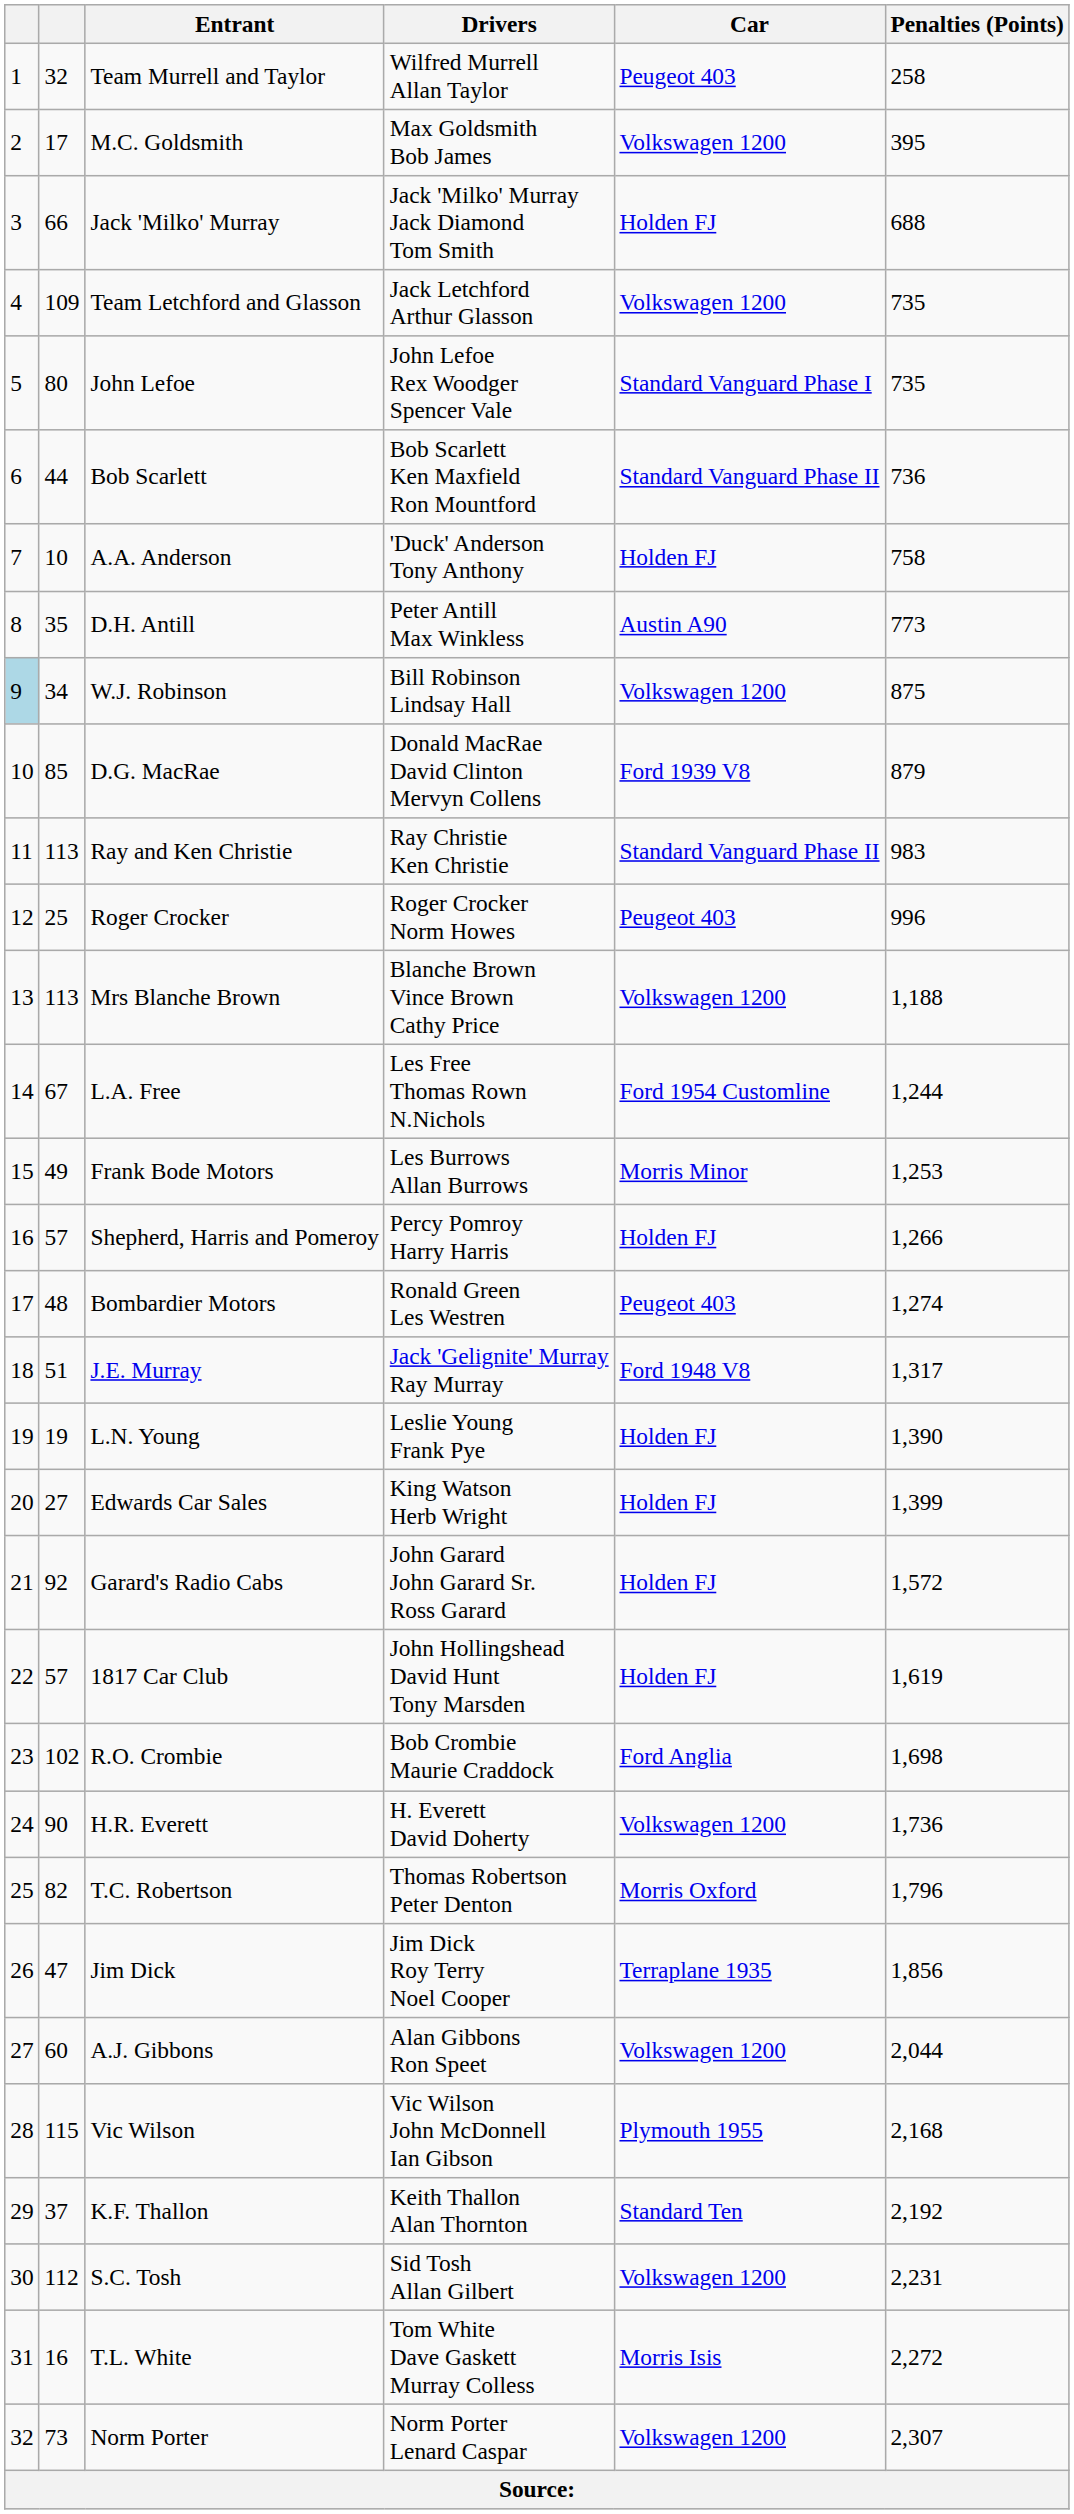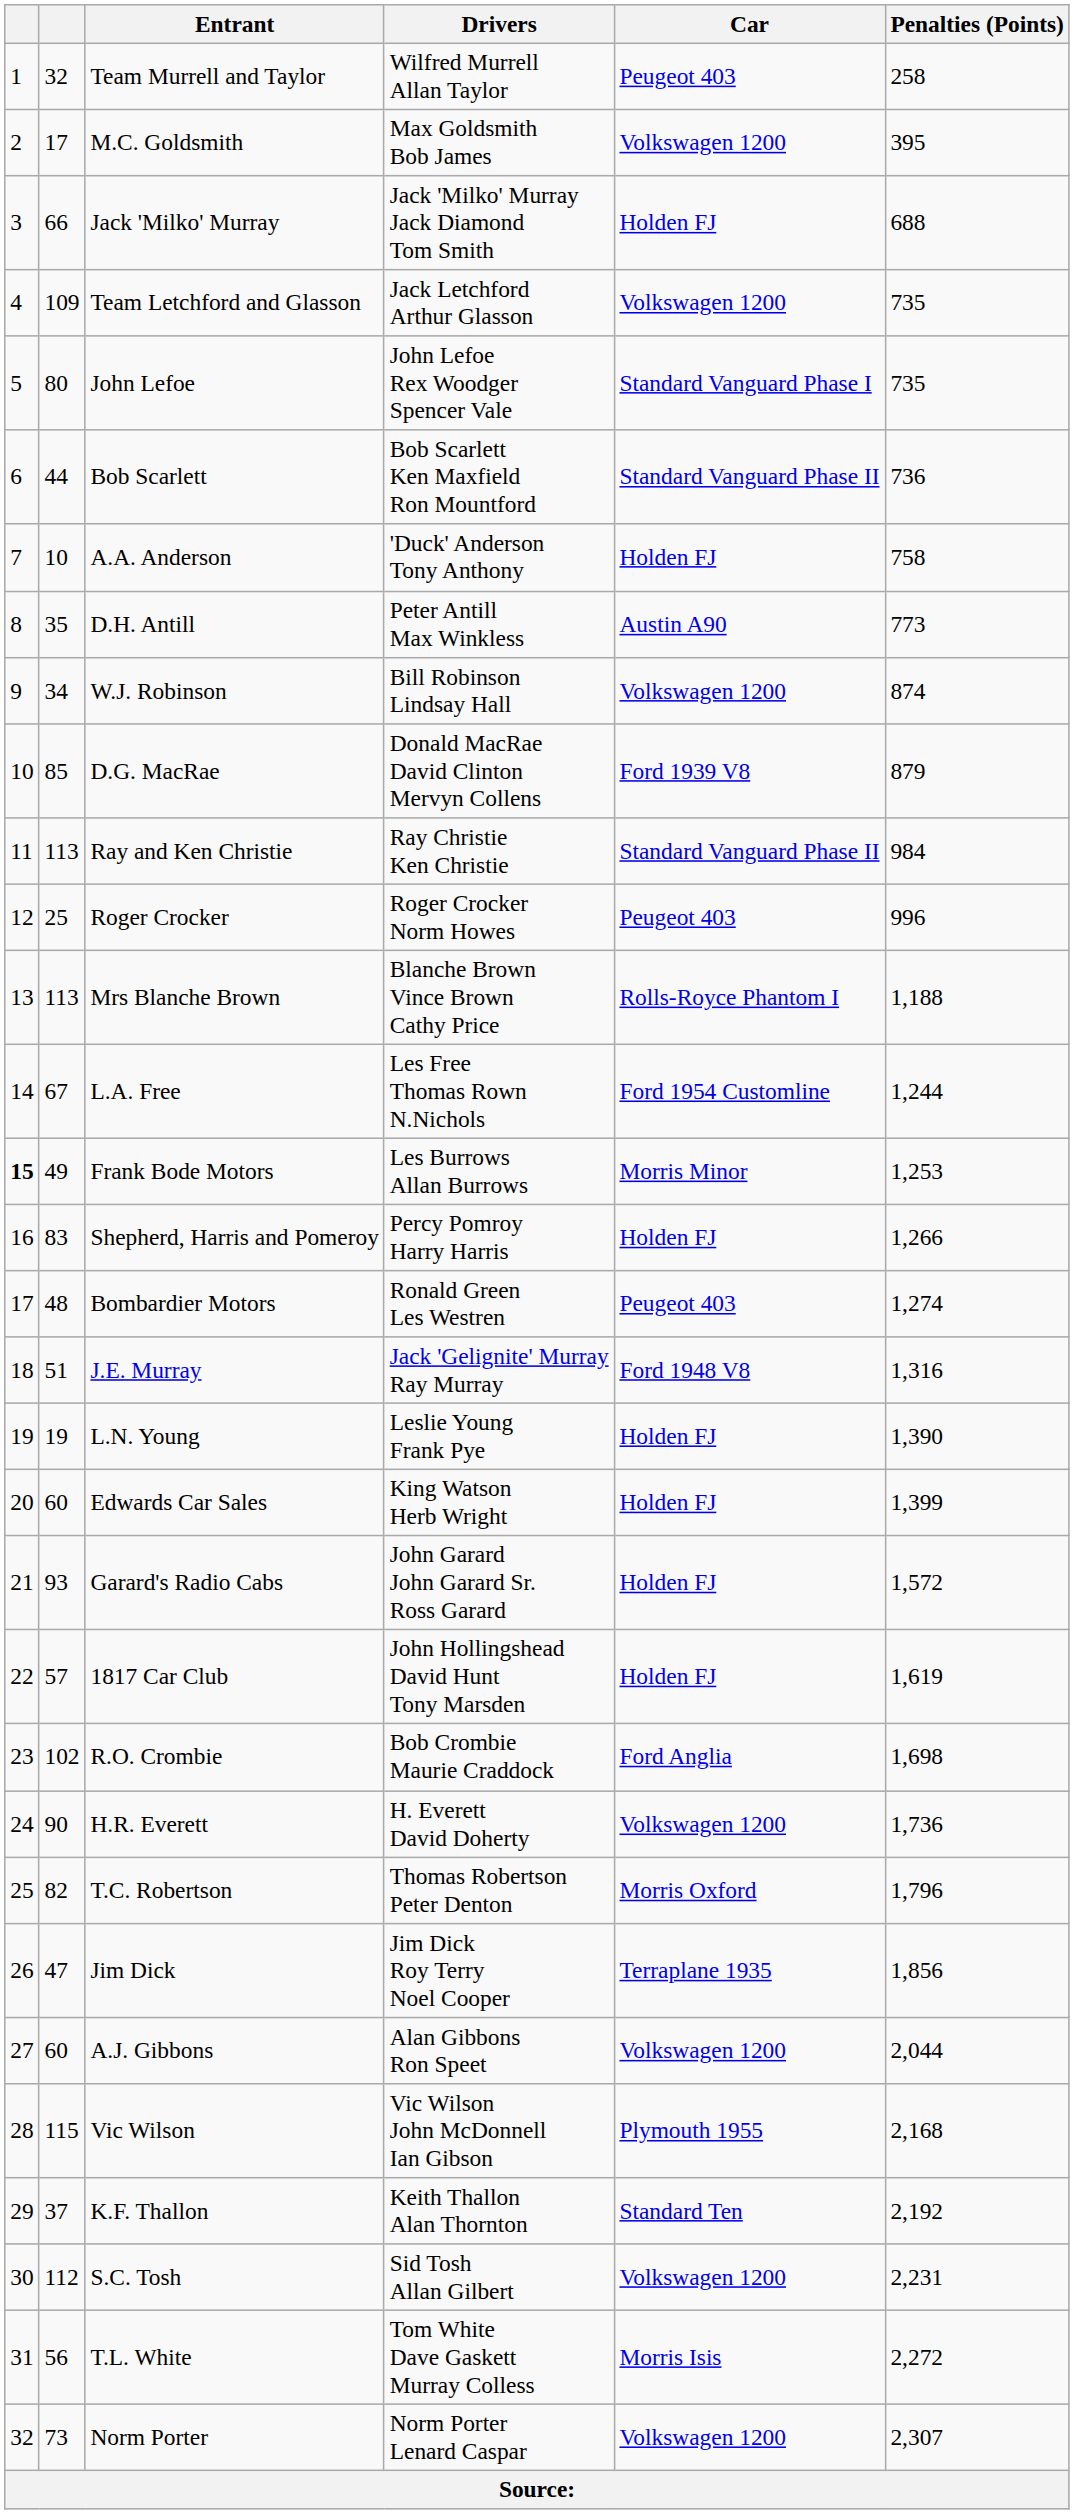W.J. Robinson | column 1: lightblue background -> no background
W.J. Robinson | Penalties (Points): 875 -> 874
Ray and Ken Christie | Penalties (Points): 983 -> 984
Mrs Blanche Brown | Car: Volkswagen 1200 -> Rolls-Royce Phantom I
Frank Bode Motors | column 1: normal -> bold
Shepherd, Harris and Pomeroy | column 2: 57 -> 83
J.E. Murray | Penalties (Points): 1,317 -> 1,316
Edwards Car Sales | column 2: 27 -> 60
Garard's Radio Cabs | column 2: 92 -> 93
T.L. White | column 2: 16 -> 56
